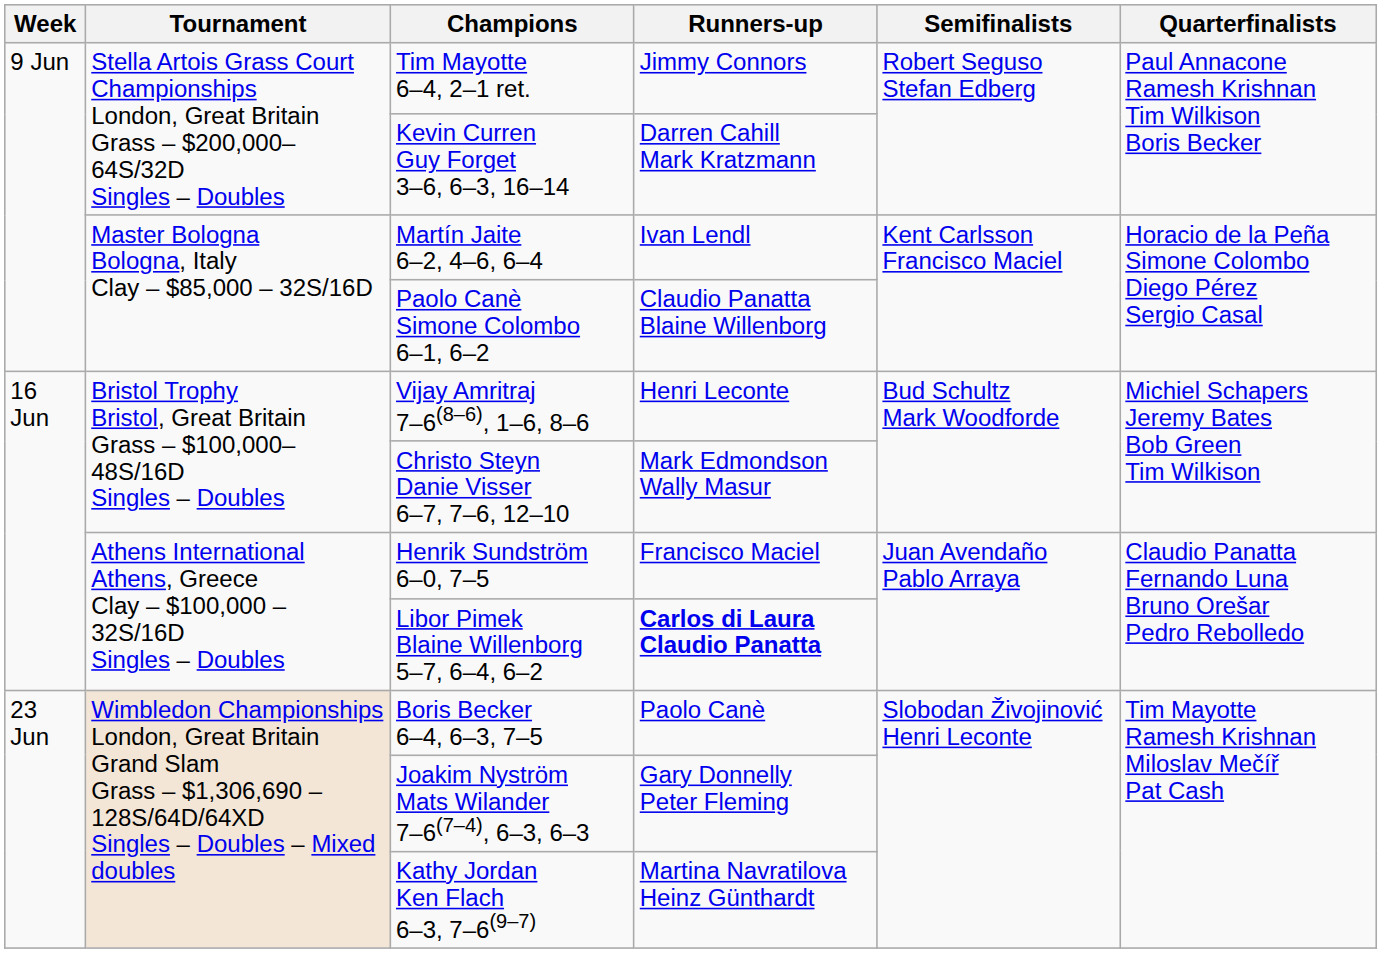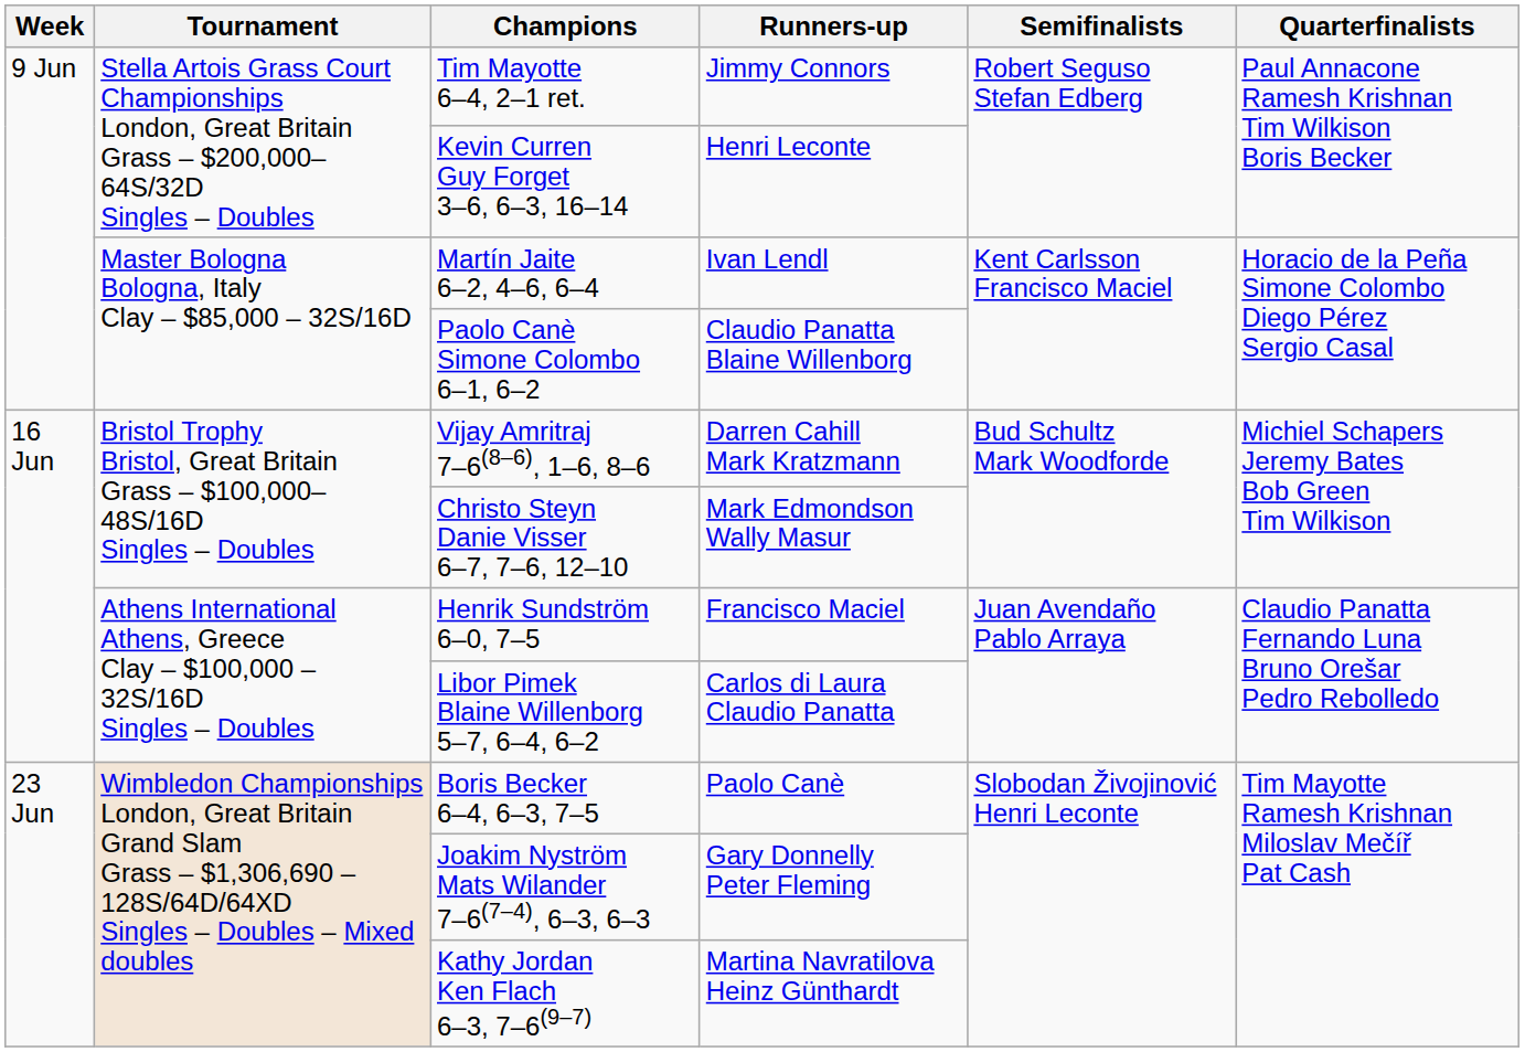Kevin Curren Guy Forget 3–6, 6–3, 16–14 | Runners-up: Darren Cahill Mark Kratzmann -> Henri Leconte
Vijay Amritraj 7–6(8–6), 1–6, 8–6 | Runners-up: Henri Leconte -> Darren Cahill Mark Kratzmann
Libor Pimek Blaine Willenborg 5–7, 6–4, 6–2 | Runners-up: bold -> normal
